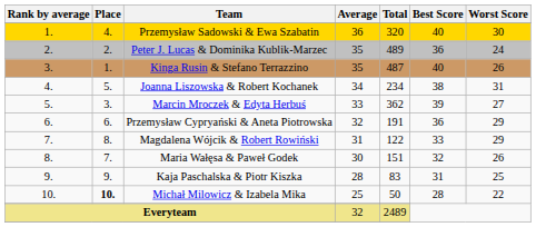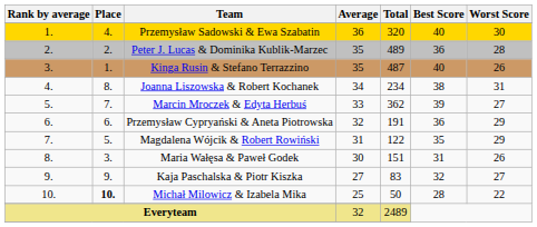Peter J. Lucas & Dominika Kublik-Marzec | Worst Score: 24 -> 28
Joanna Liszowska & Robert Kochanek | Place: 5. -> 8.
Marcin Mroczek & Edyta Herbuś | Place: 3. -> 7.
Magdalena Wójcik & Robert Rowiński | Place: 8. -> 5.
Magdalena Wójcik & Robert Rowiński | Best Score: 33 -> 35
Maria Wałęsa & Paweł Godek | Place: 7. -> 3.
Maria Wałęsa & Paweł Godek | Best Score: 32 -> 31
Kaja Paschalska & Piotr Kiszka | Average: 28 -> 27
Kaja Paschalska & Piotr Kiszka | Best Score: 31 -> 32
Kaja Paschalska & Piotr Kiszka | Worst Score: 25 -> 27
